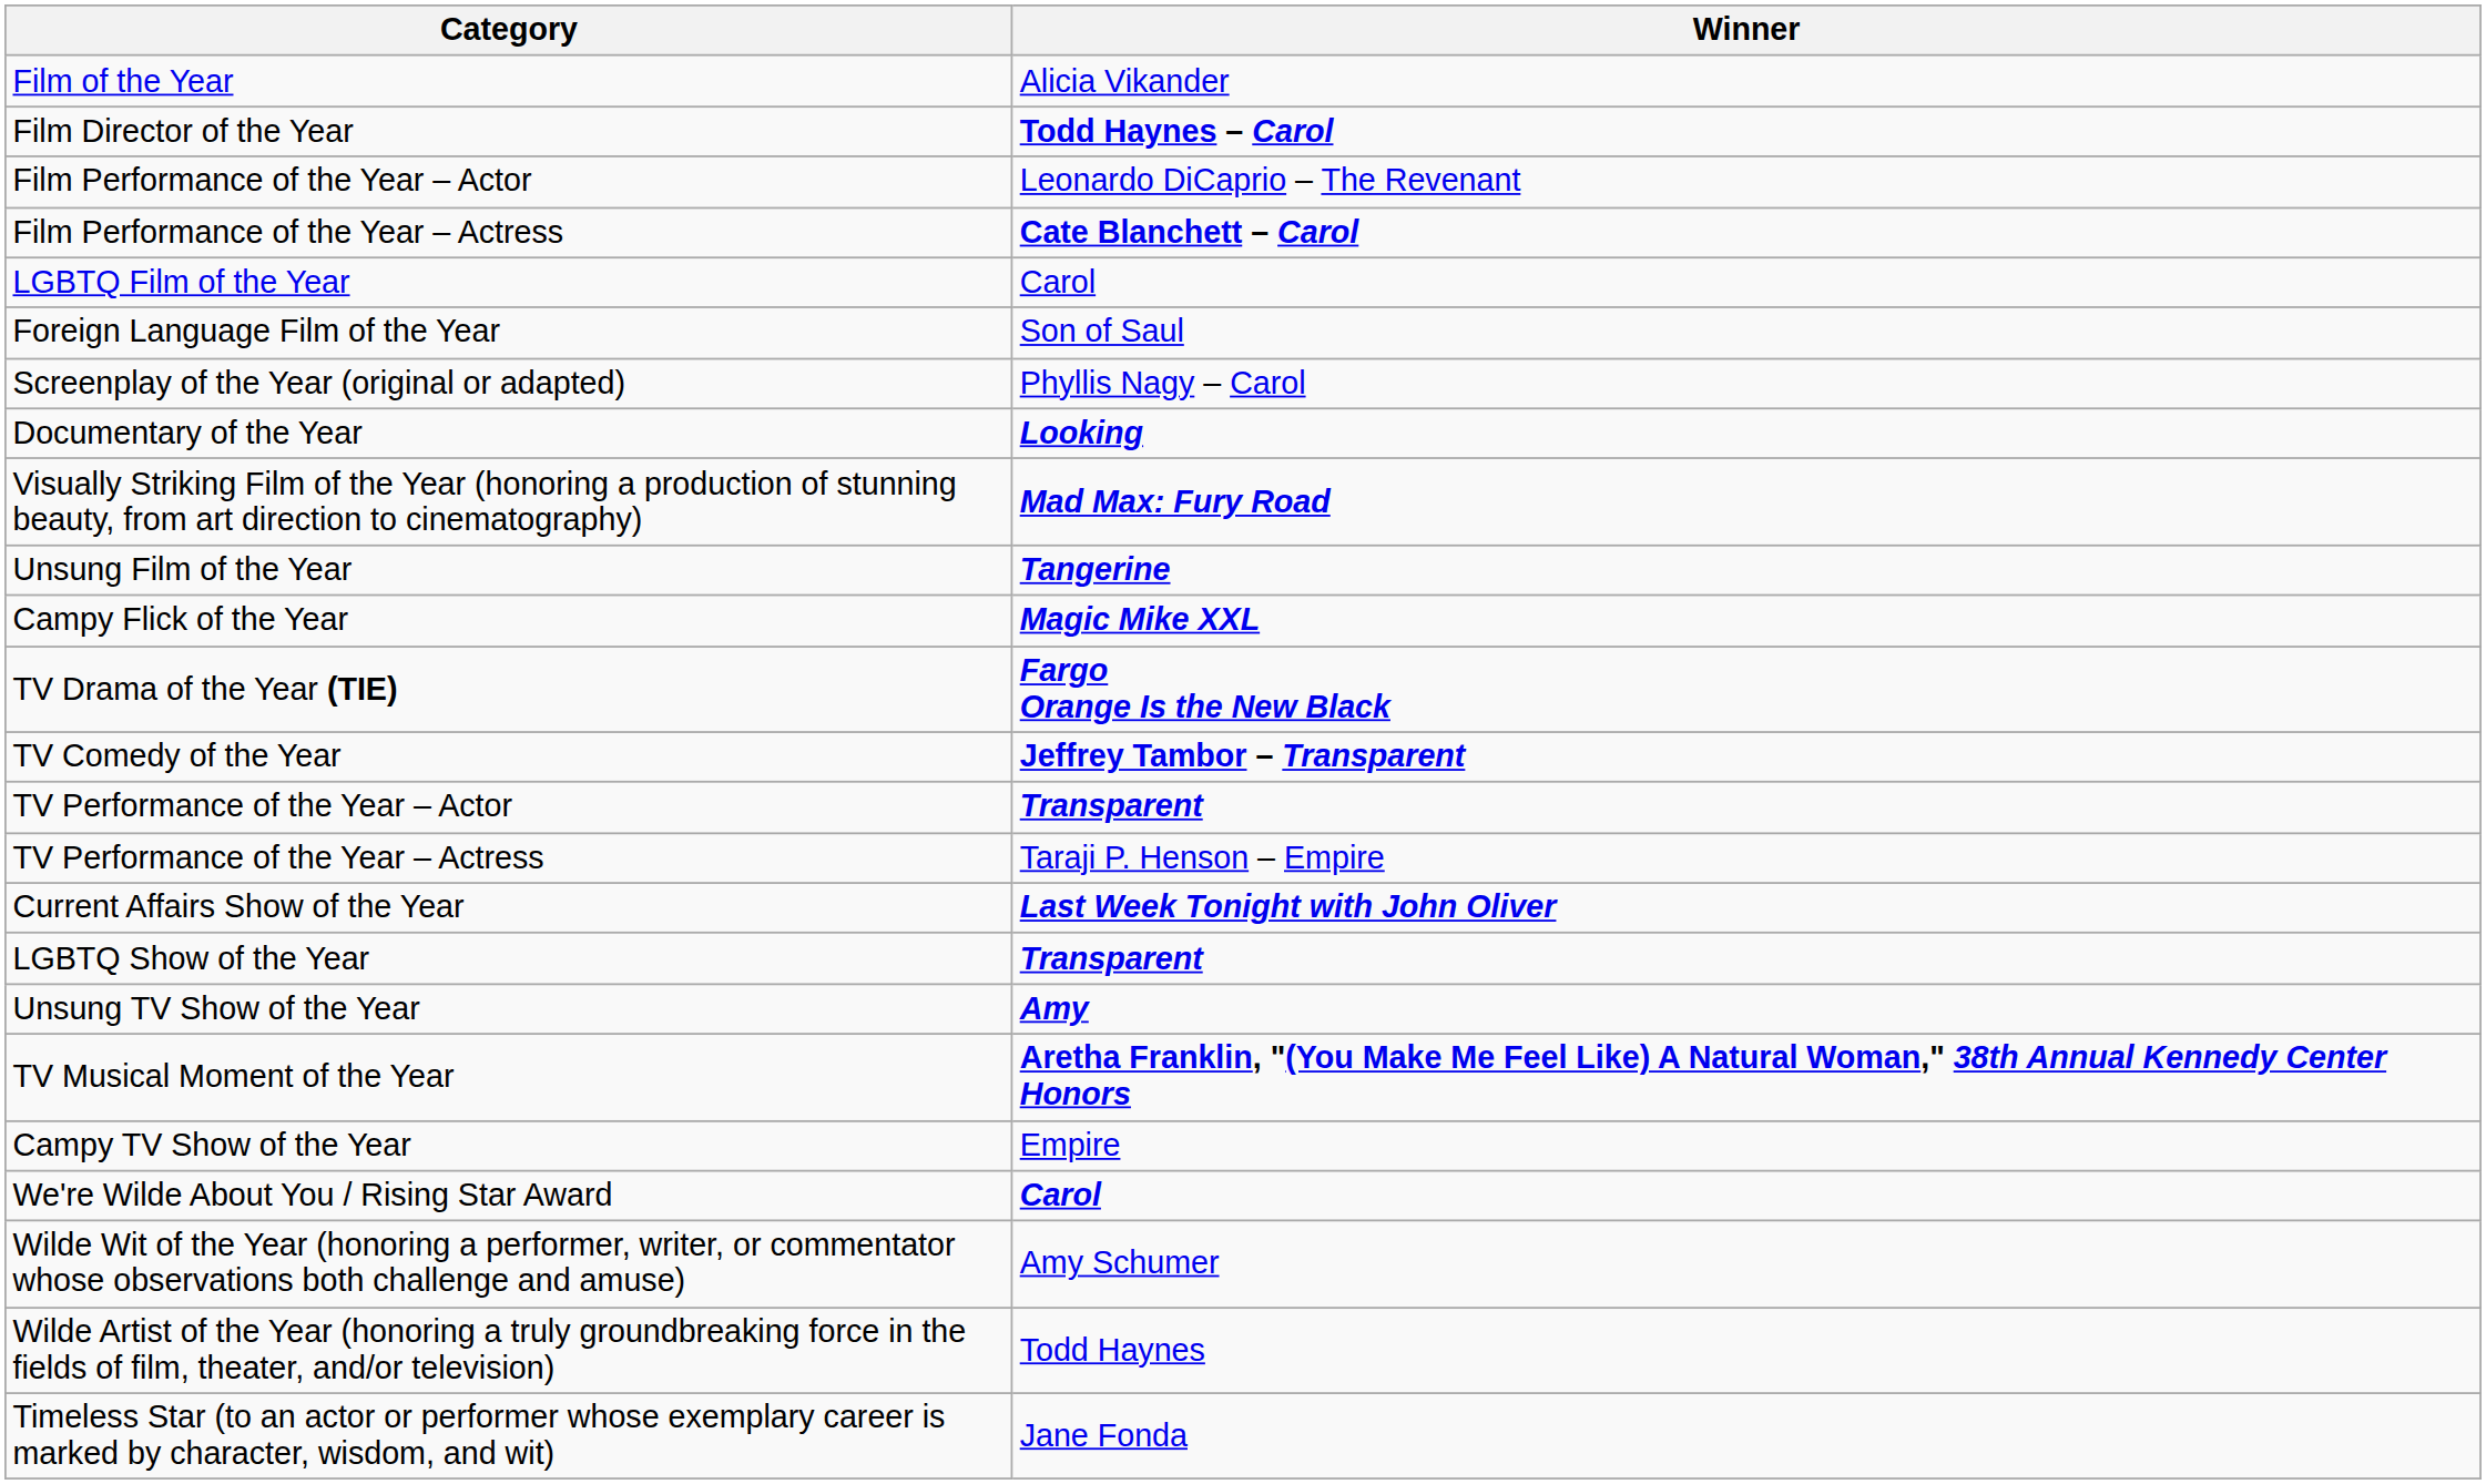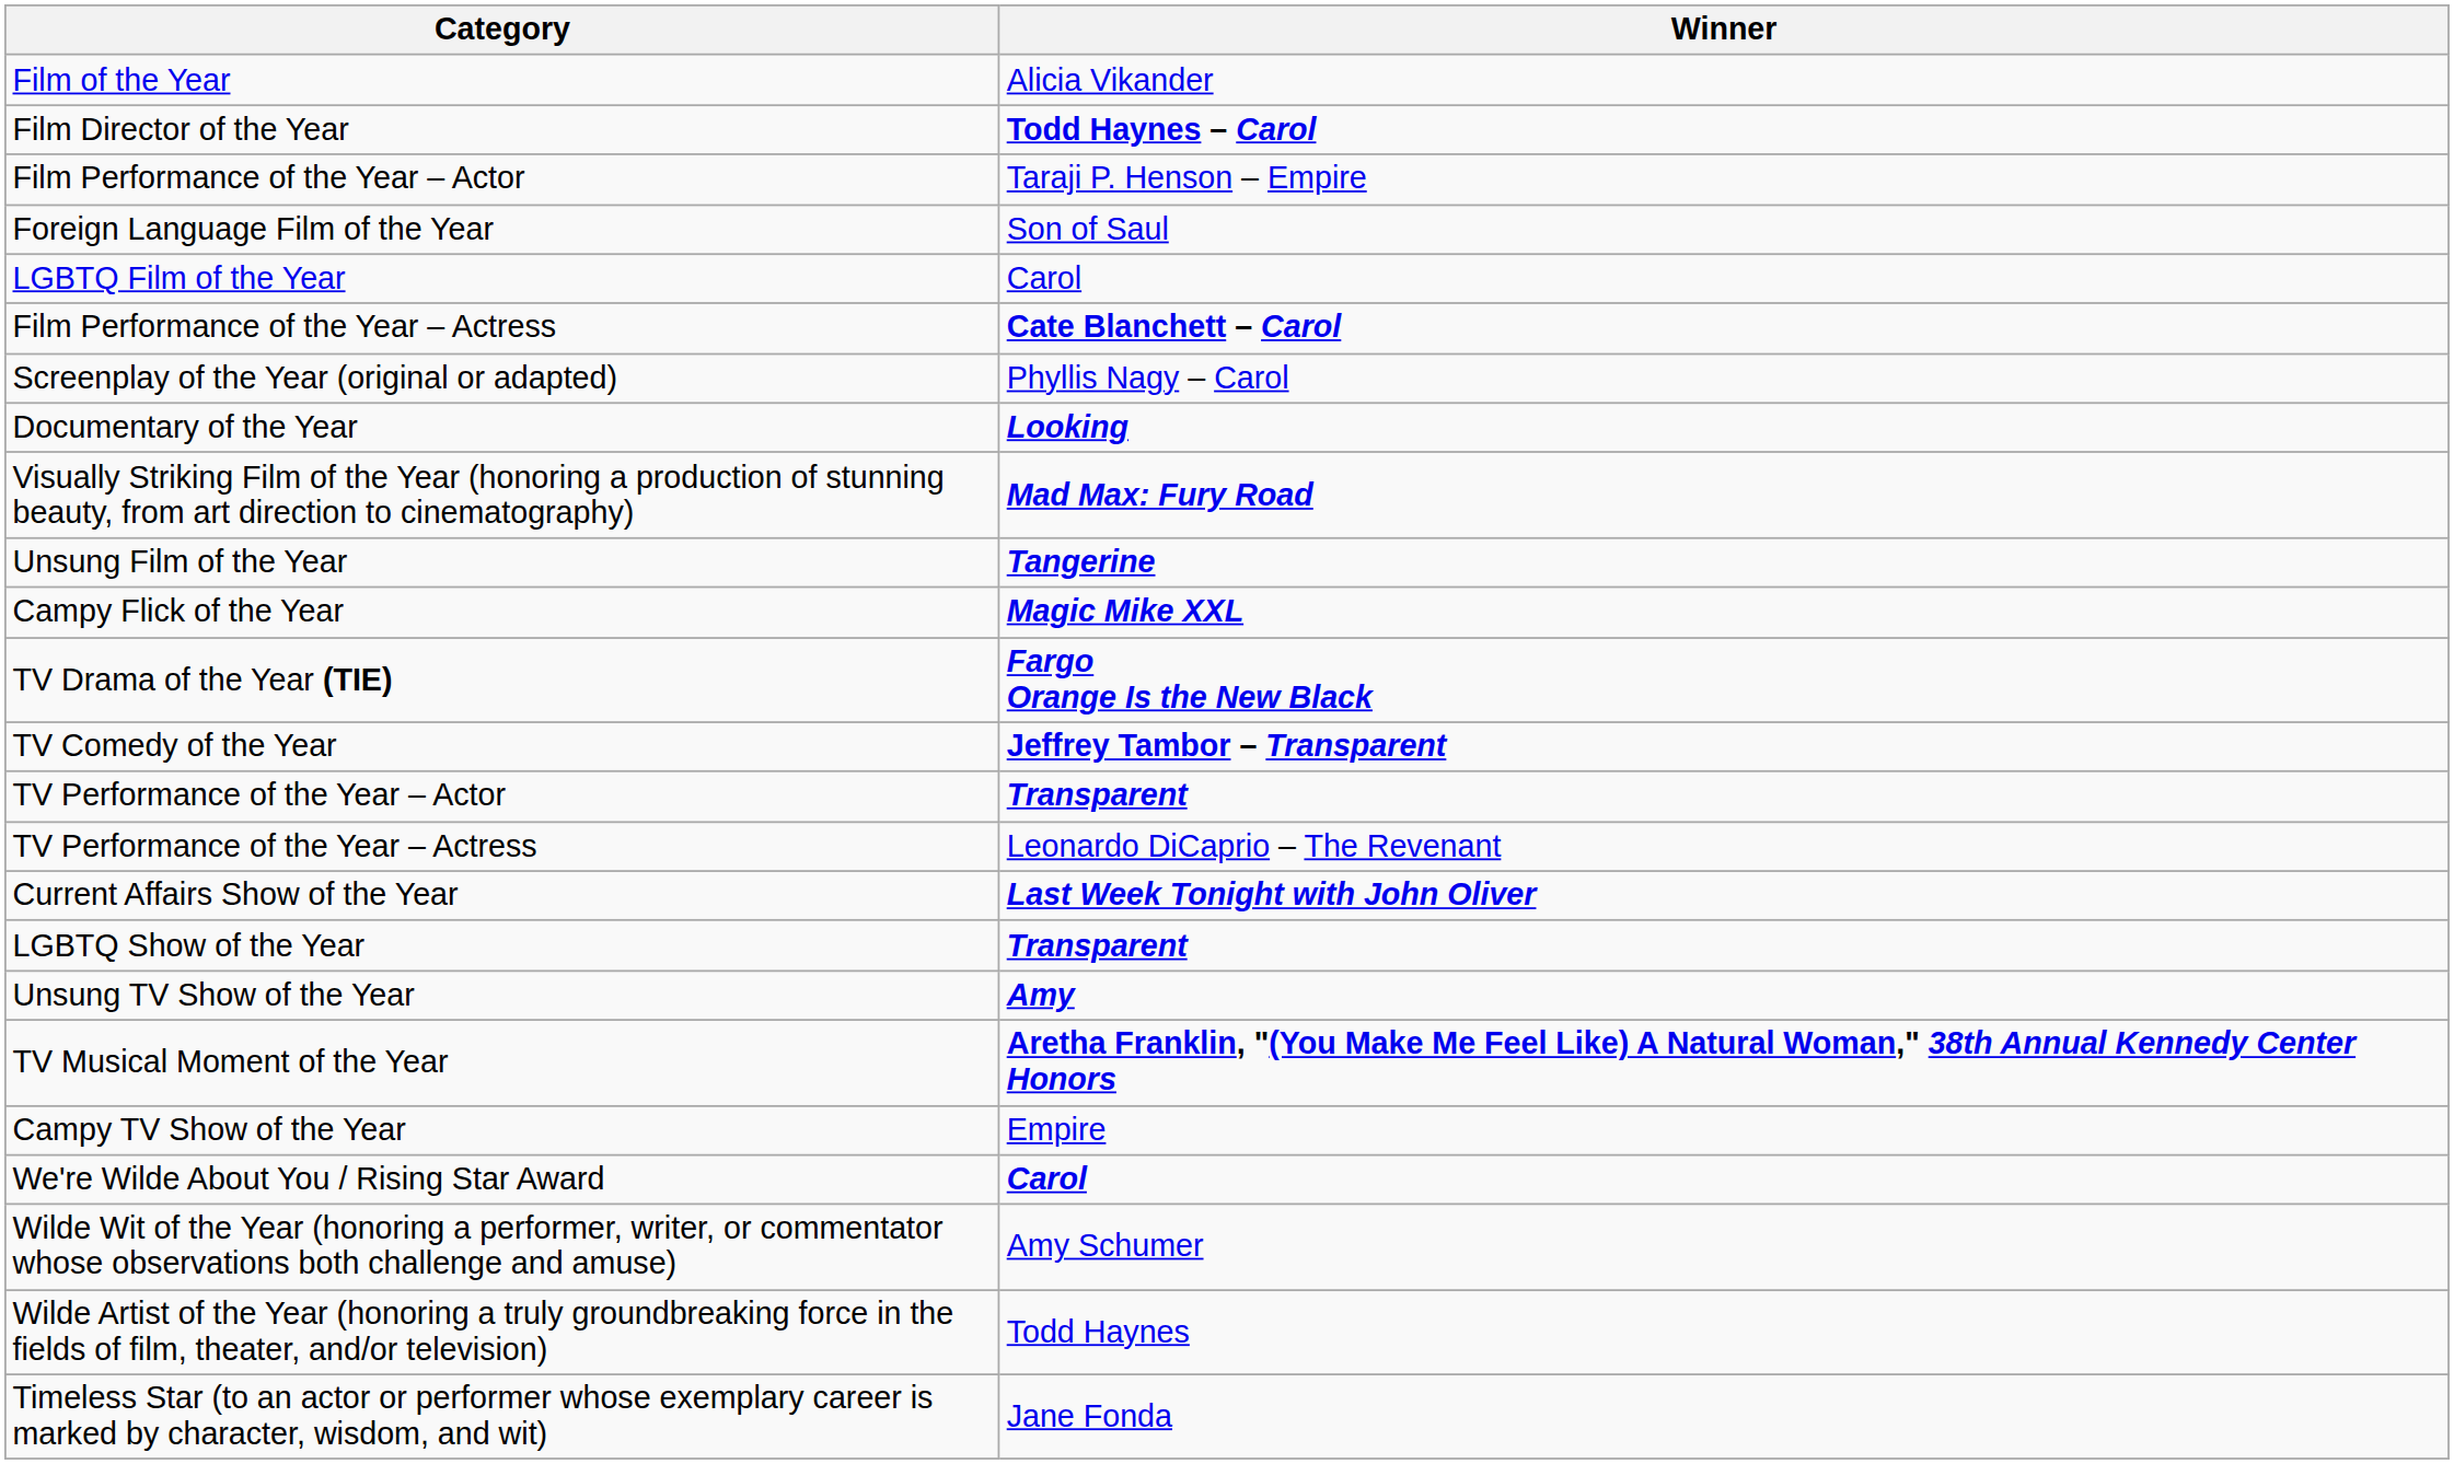Film Performance of the Year – Actor | Winner: Leonardo DiCaprio – The Revenant -> Taraji P. Henson – Empire
rows swapped: Film Performance of the Year – Actress <-> Foreign Language Film of the Year
TV Performance of the Year – Actress | Winner: Taraji P. Henson – Empire -> Leonardo DiCaprio – The Revenant
